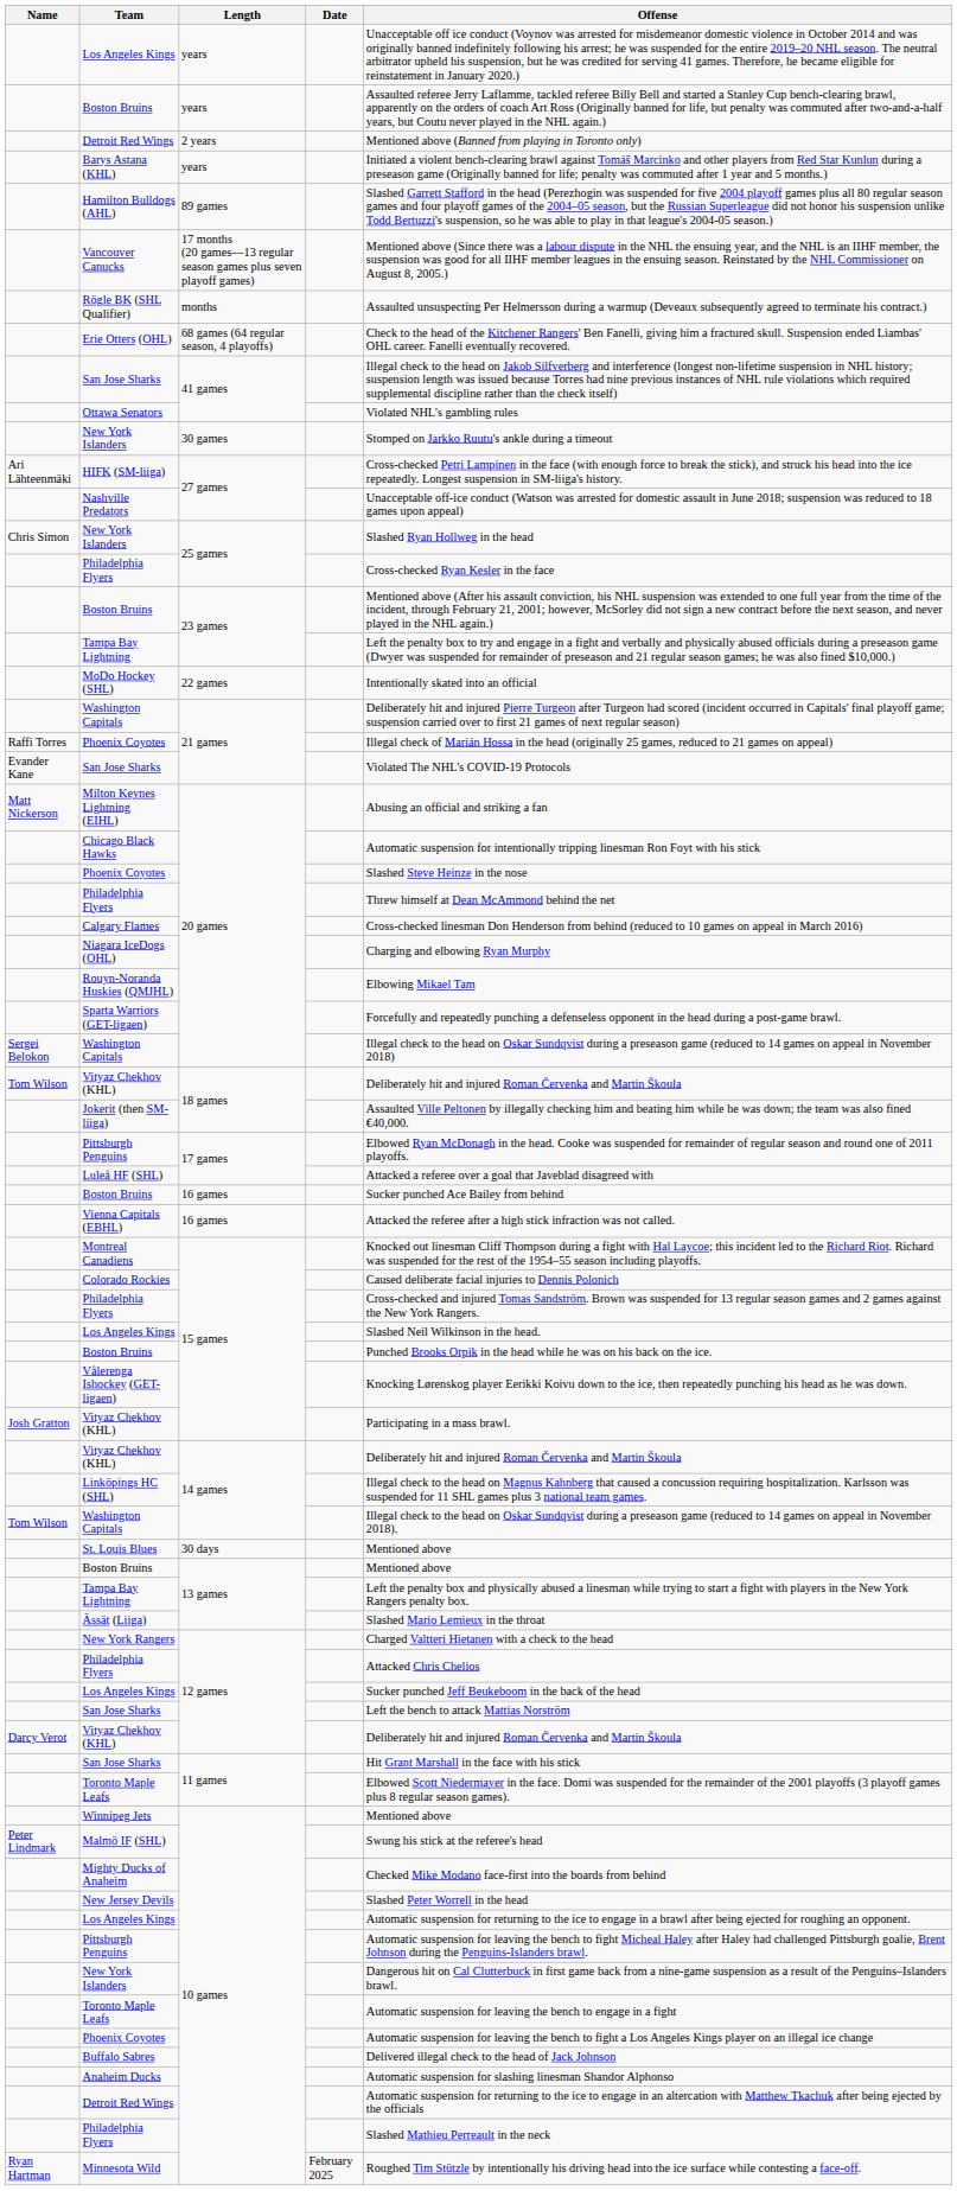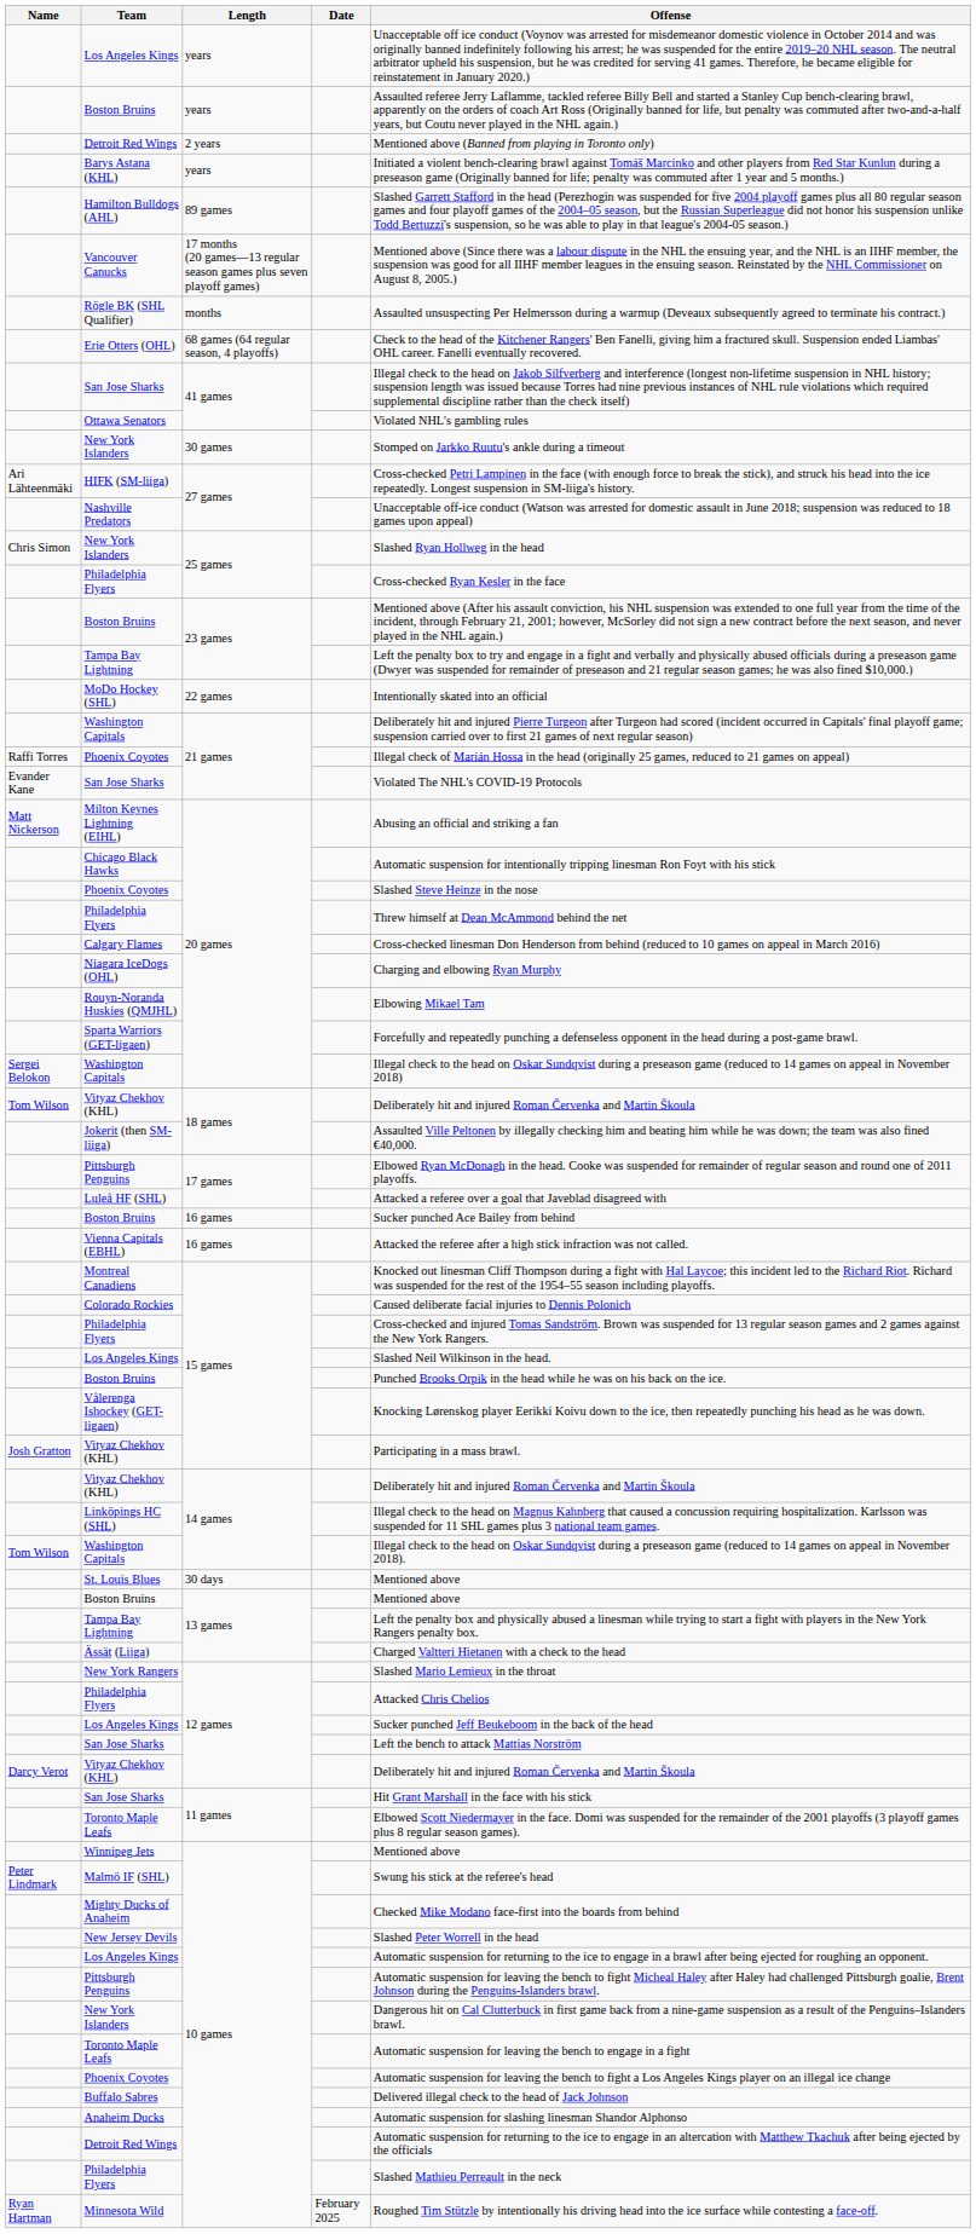Ässät (Liiga) | Offense: Slashed Mario Lemieux in the throat -> Charged Valtteri Hietanen with a check to the head
New York Rangers | Offense: Charged Valtteri Hietanen with a check to the head -> Slashed Mario Lemieux in the throat
